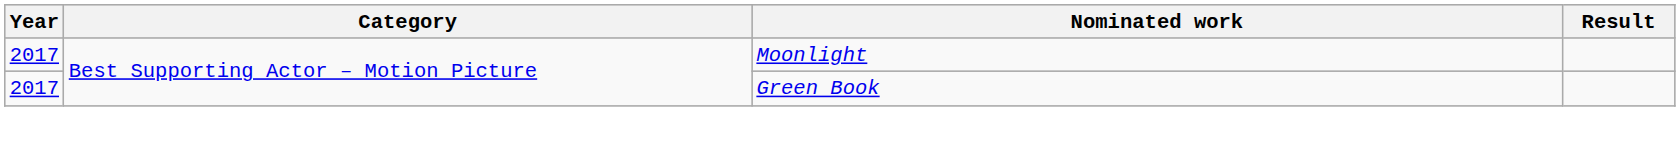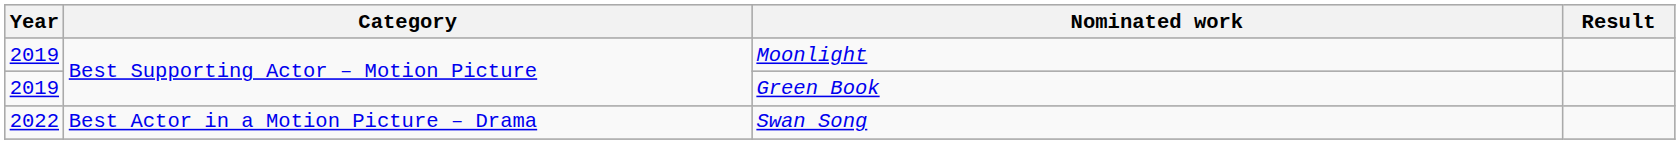Moonlight | Year: 2017 -> 2019
Green Book | Year: 2017 -> 2019
+ row: 2022 | Best Actor in a Motion Picture – Drama | Swan Song
